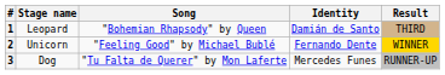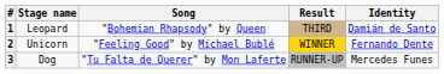columns swapped: Identity <-> Result
